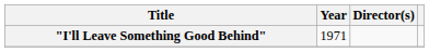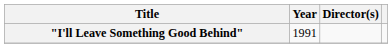"I'll Leave Something Good Behind" | Year: 1971 -> 1991
